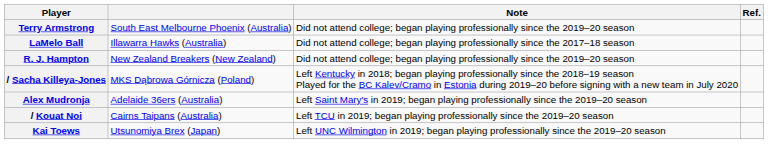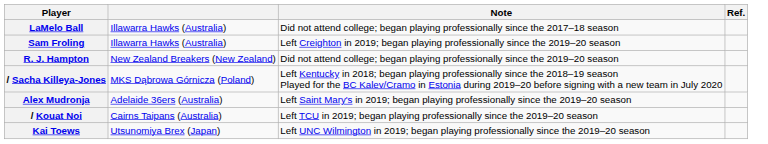- row: Terry Armstrong | South East Melbourne Phoenix (Australia) | Did not attend college; began playing professionally since the 2019–20 season
+ row: Sam Froling | Illawarra Hawks (Australia) | Left Creighton in 2019; began playing professionally since the 2019–20 season
